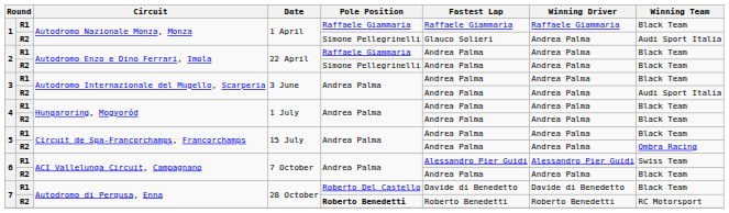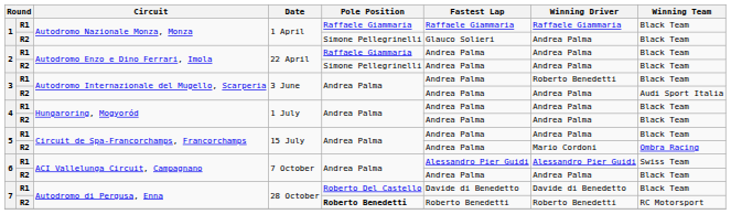1 / R2 | Winning Team: Audi Sport Italia -> Black Team
3 / R1 | Winning Driver: Andrea Palma -> Roberto Benedetti
5 / R2 | Winning Driver: Andrea Palma -> Mario Cordoni
